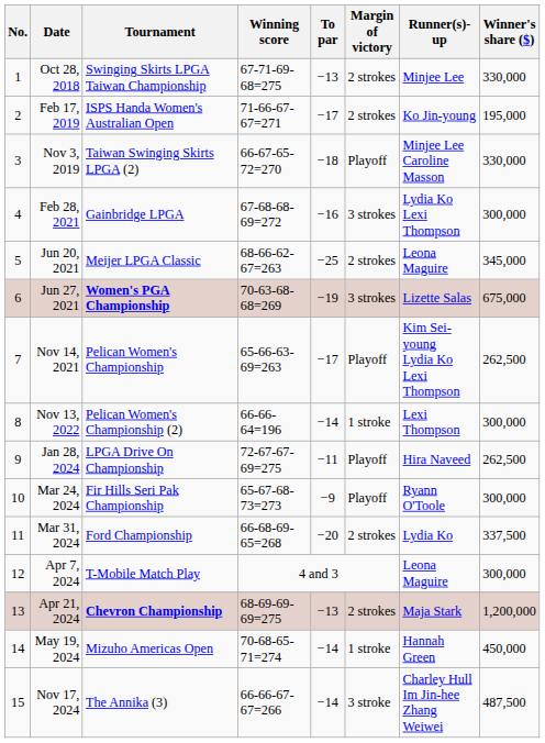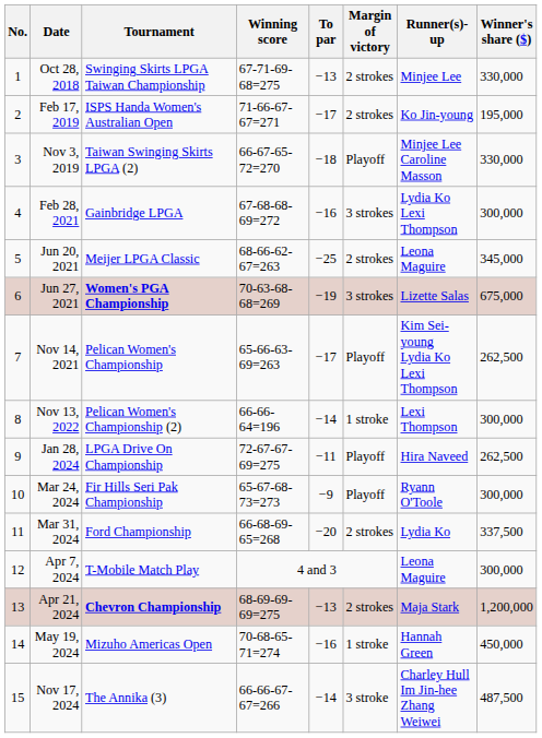May 19, 2024 | To par: −14 -> −16
